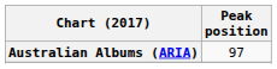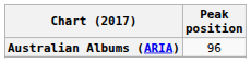Australian Albums (ARIA) | Peak position: 97 -> 96
